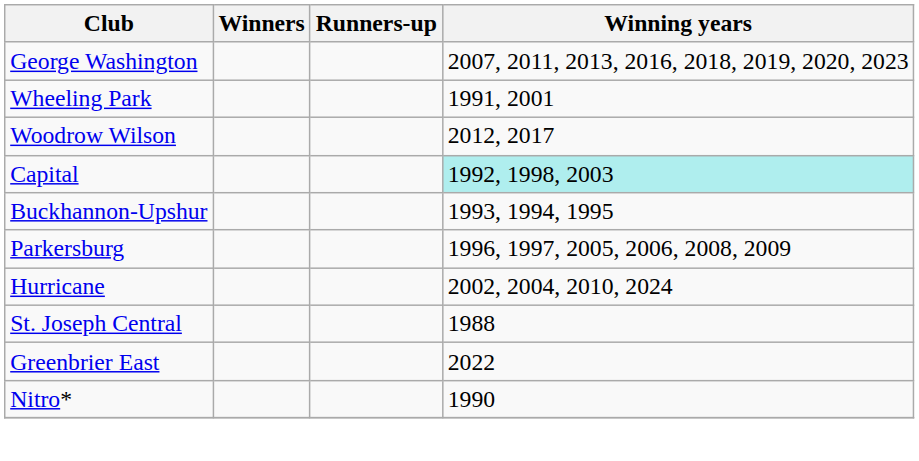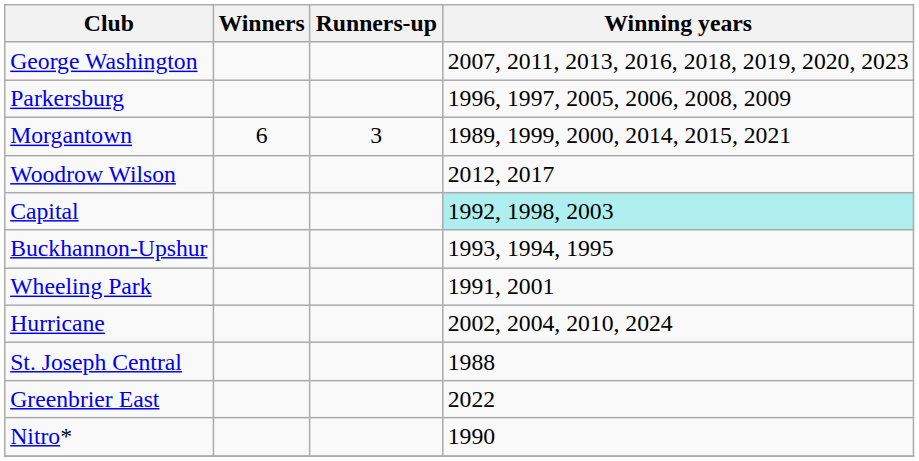rows swapped: Parkersburg <-> Wheeling Park
+ row: Morgantown | 6 | 3 | 1989, 1999, 2000, 2014, 2015, 2021
